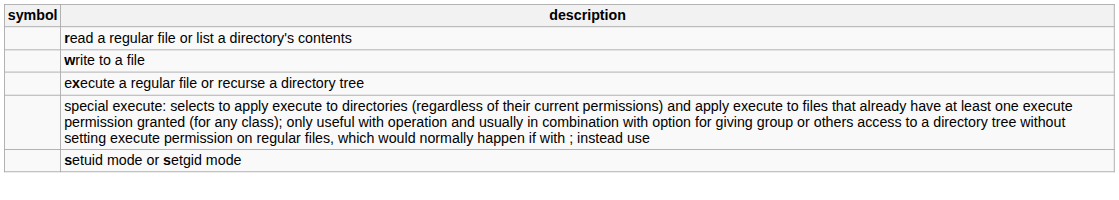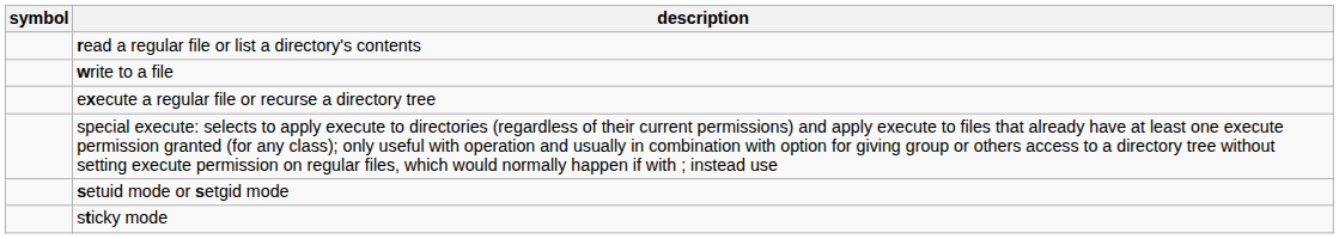+ row: sticky mode
